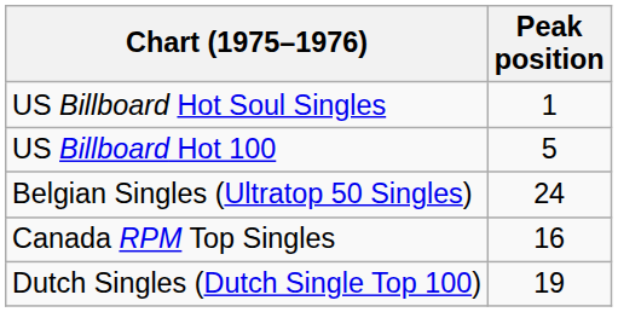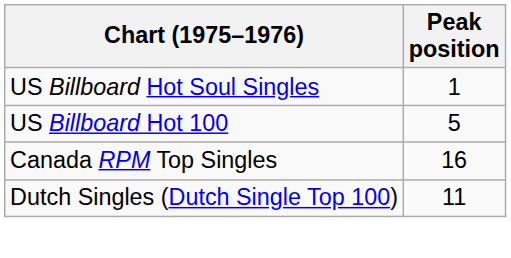- row: Belgian Singles (Ultratop 50 Singles) | 24
Dutch Singles (Dutch Single Top 100) | Peak position: 19 -> 11
